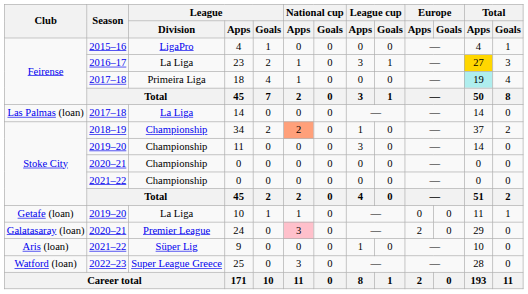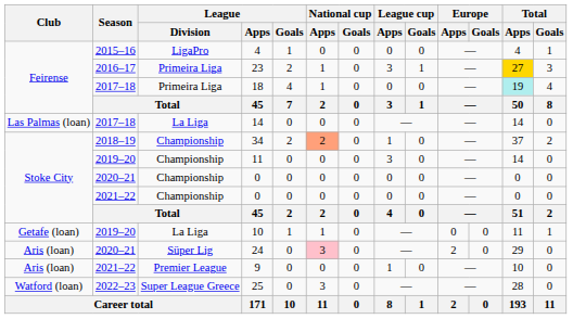23 | League / Division: La Liga -> Primeira Liga
24 | Club: Galatasaray (loan) -> Aris (loan)
24 | League / Division: Premier League -> Süper Lig
9 | League / Division: Süper Lig -> Premier League
